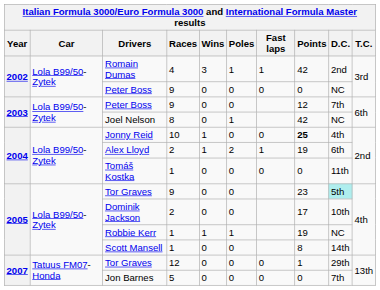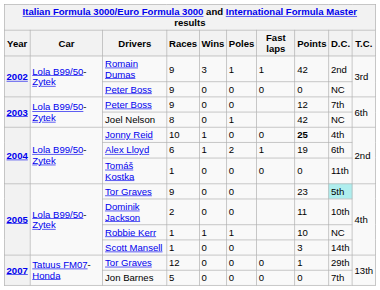Romain Dumas | Races: 4 -> 9
Alex Lloyd | Races: 2 -> 6
Dominik Jackson | Points: 17 -> 11
Robbie Kerr | Points: 19 -> 10
Scott Mansell | Points: 8 -> 3
